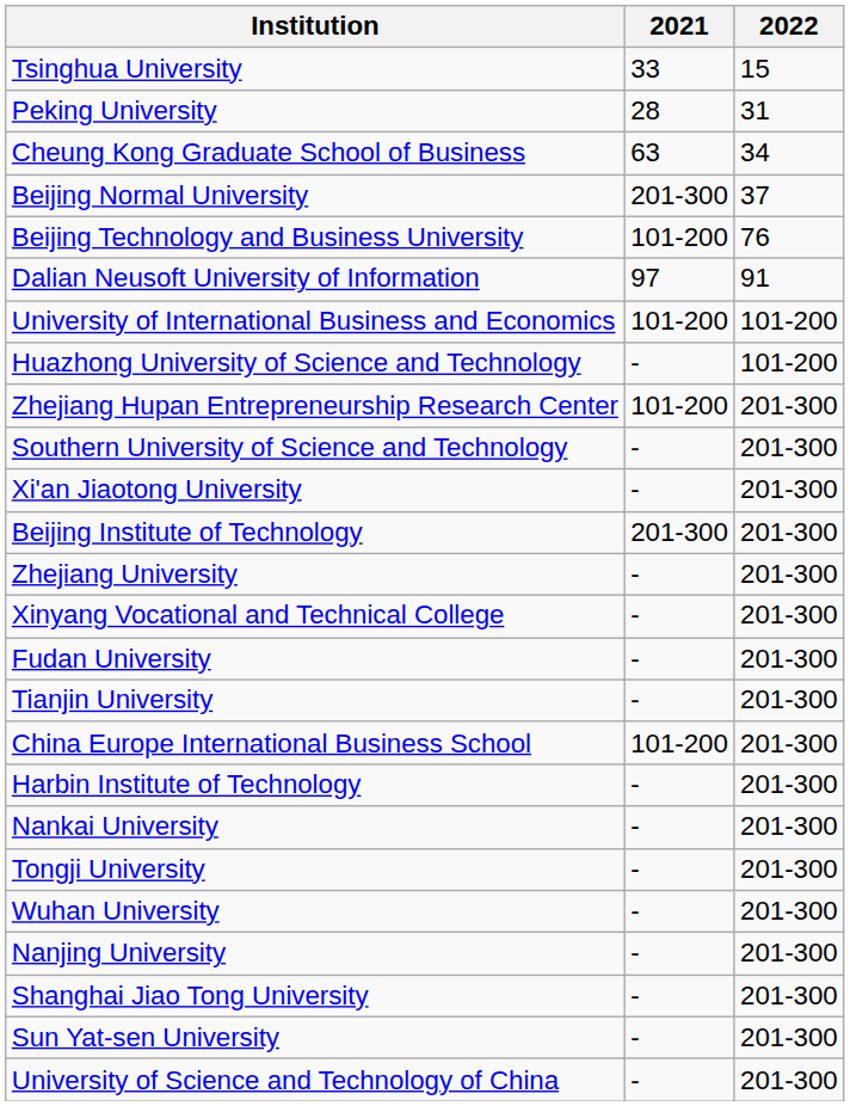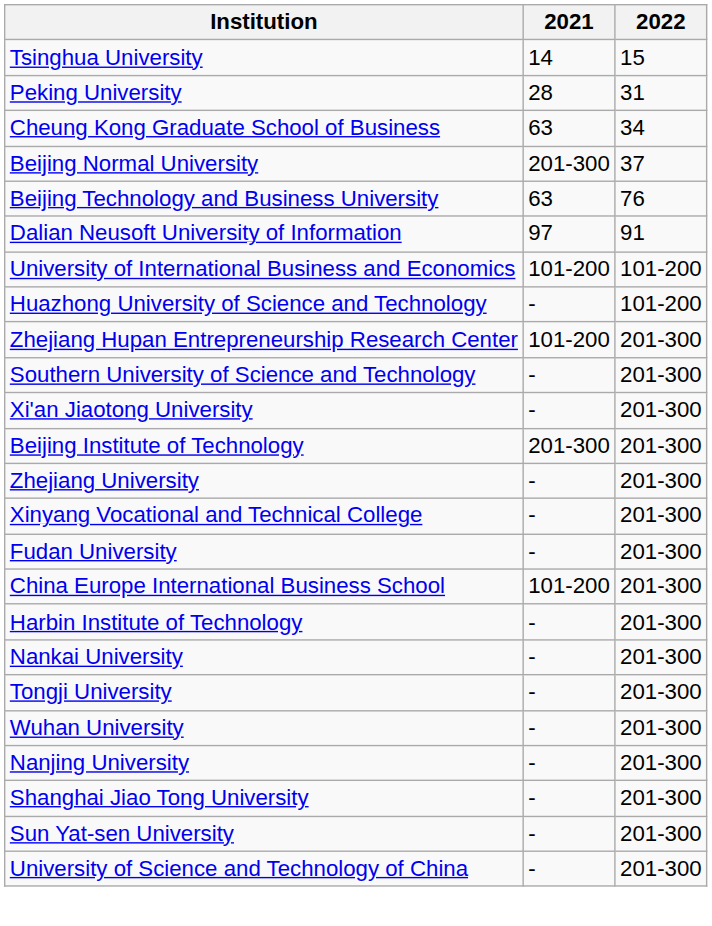Tsinghua University | 2021: 33 -> 14
Beijing Technology and Business University | 2021: 101-200 -> 63
- row: Tianjin University | - | 201-300
